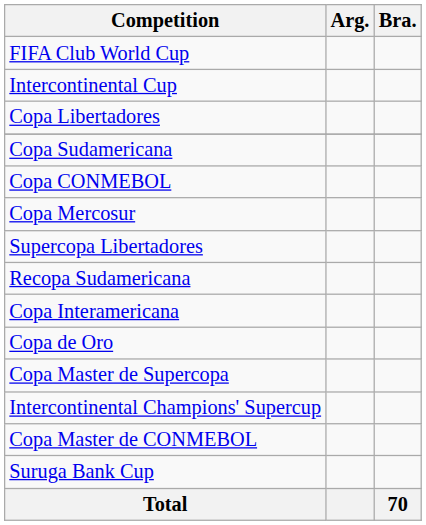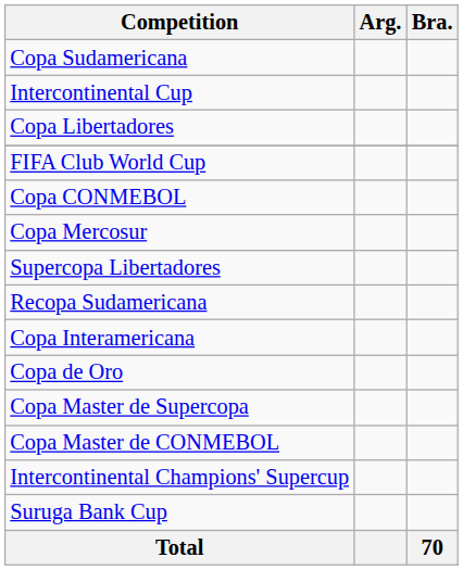rows swapped: FIFA Club World Cup <-> Copa Sudamericana
rows swapped: Copa Master de CONMEBOL <-> Intercontinental Champions' Supercup
